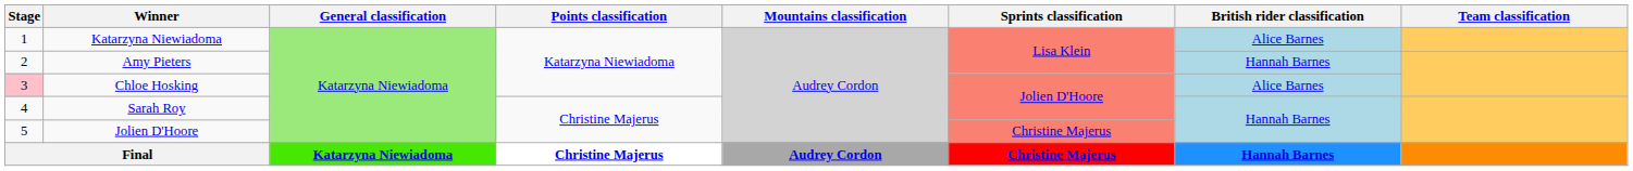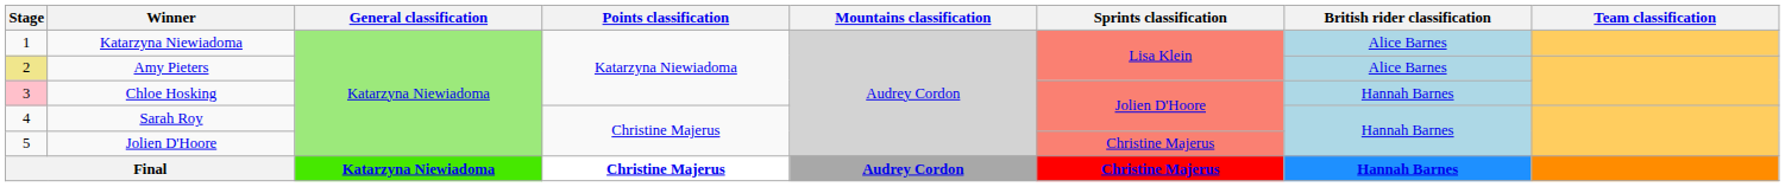Amy Pieters | Stage: no background -> khaki background
Amy Pieters | British rider classification: Hannah Barnes -> Alice Barnes
Chloe Hosking | British rider classification: Alice Barnes -> Hannah Barnes
